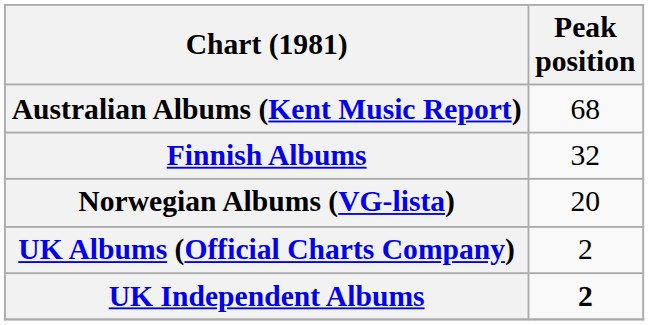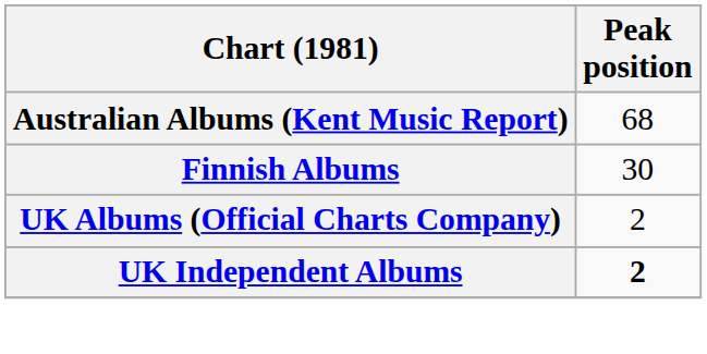Finnish Albums | Peak position: 32 -> 30
- row: Norwegian Albums (VG-lista) | 20
